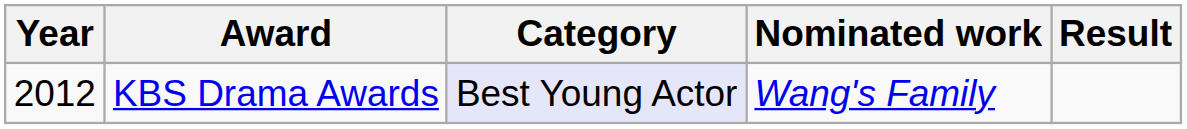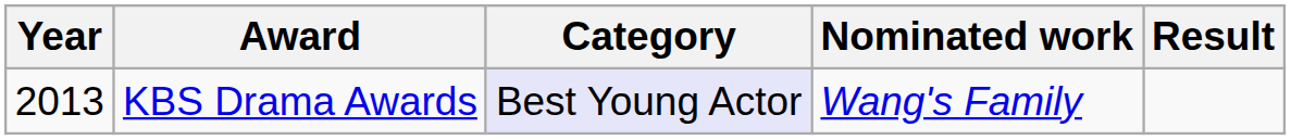KBS Drama Awards | Year: 2012 -> 2013
